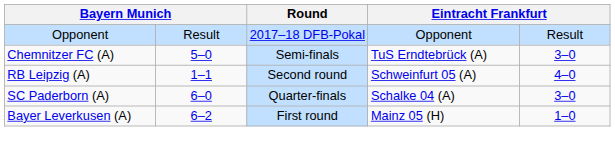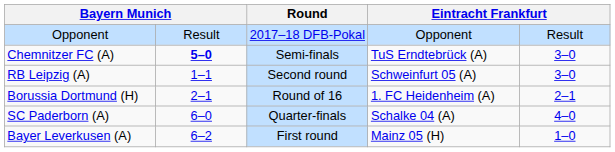Chemnitzer FC (A) | column 2: normal -> bold
RB Leipzig (A) | column 5: 4–0 -> 3–0
+ row: Borussia Dortmund (H) | 2–1 | Round of 16 | 1. FC Heidenheim (A) | 2–1
SC Paderborn (A) | column 5: 3–0 -> 4–0
